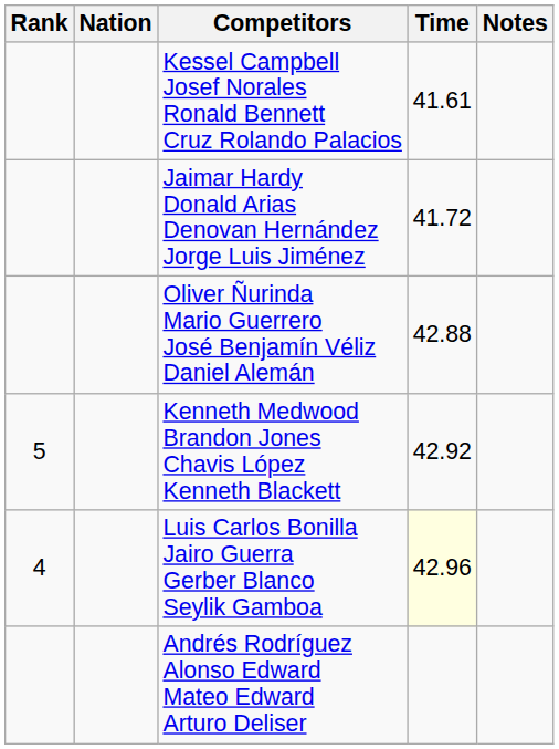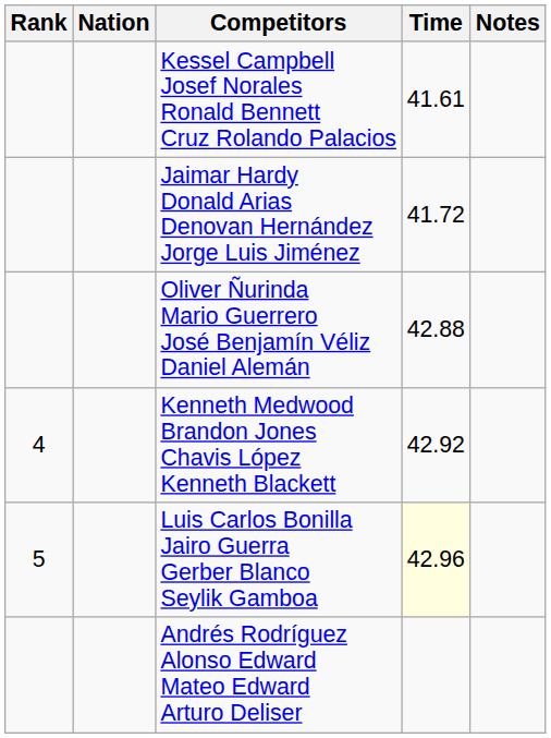Kenneth Medwood Brandon Jones Chavis López Kenneth Blackett | Rank: 5 -> 4
Luis Carlos Bonilla Jairo Guerra Gerber Blanco Seylik Gamboa | Rank: 4 -> 5
